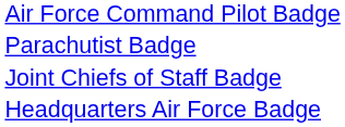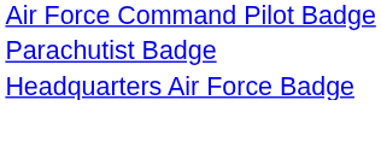- row: Joint Chiefs of Staff Badge
